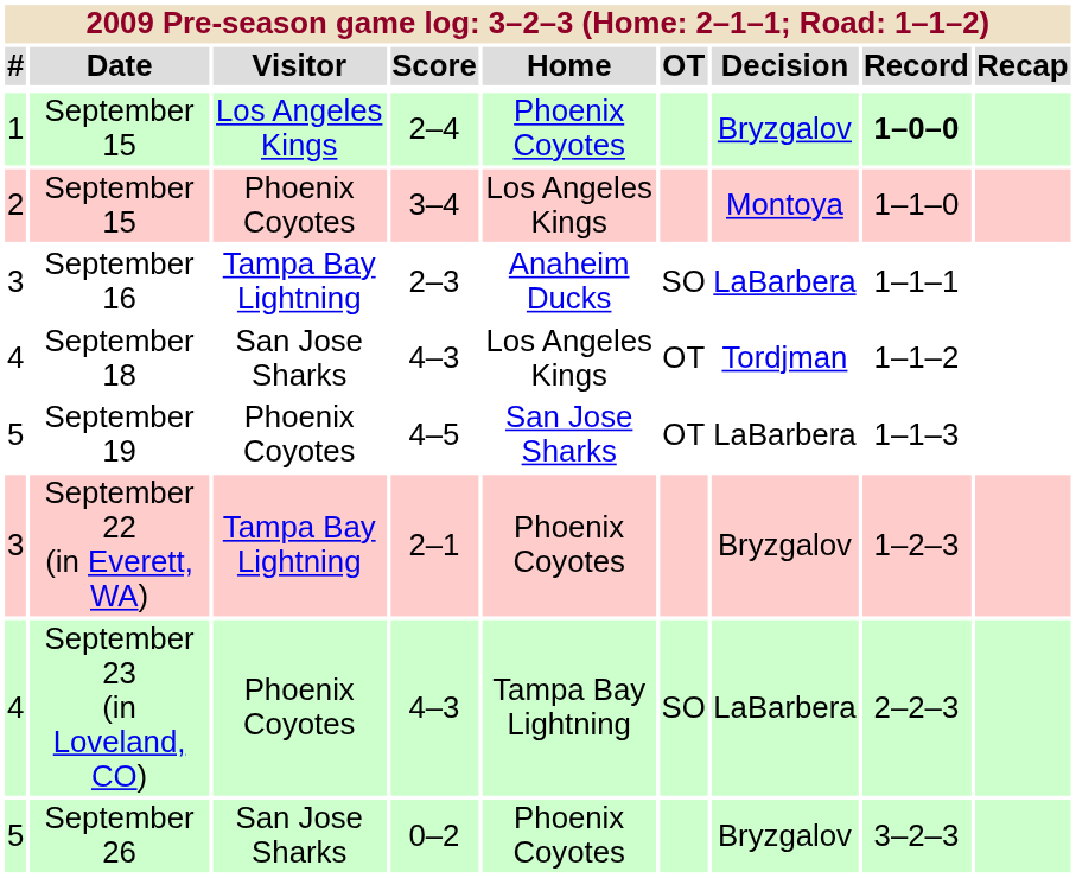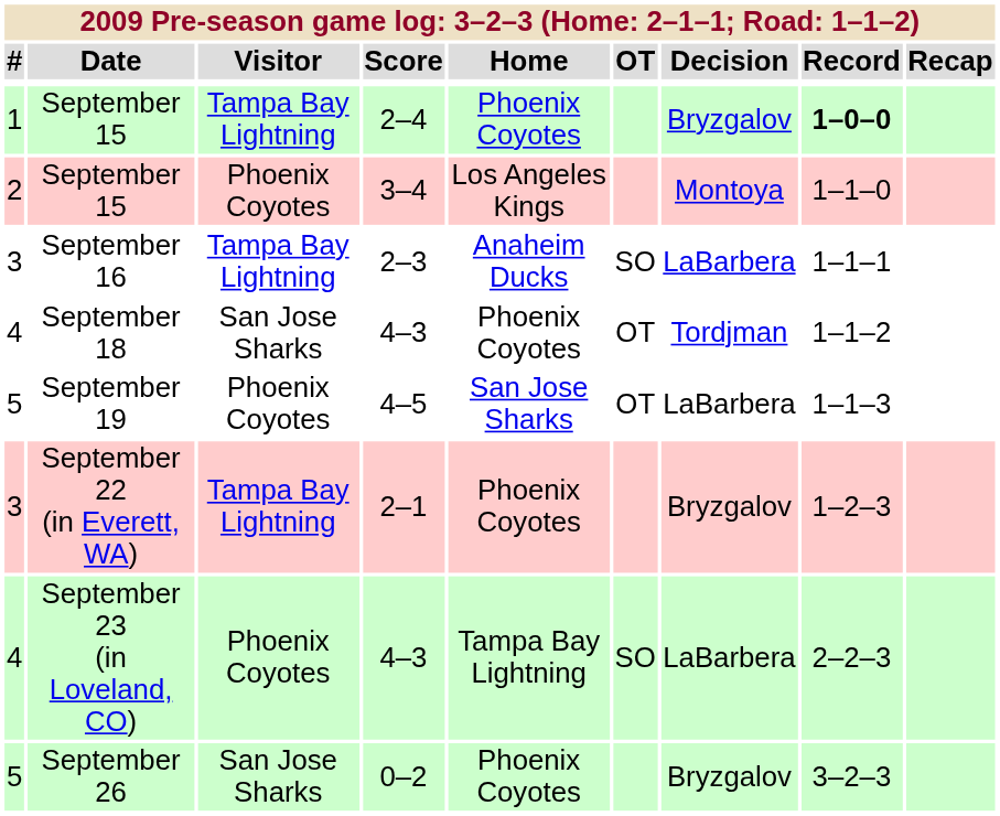September 15 / 2–4 | Visitor: Los Angeles Kings -> Tampa Bay Lightning
September 18 | Home: Los Angeles Kings -> Phoenix Coyotes
